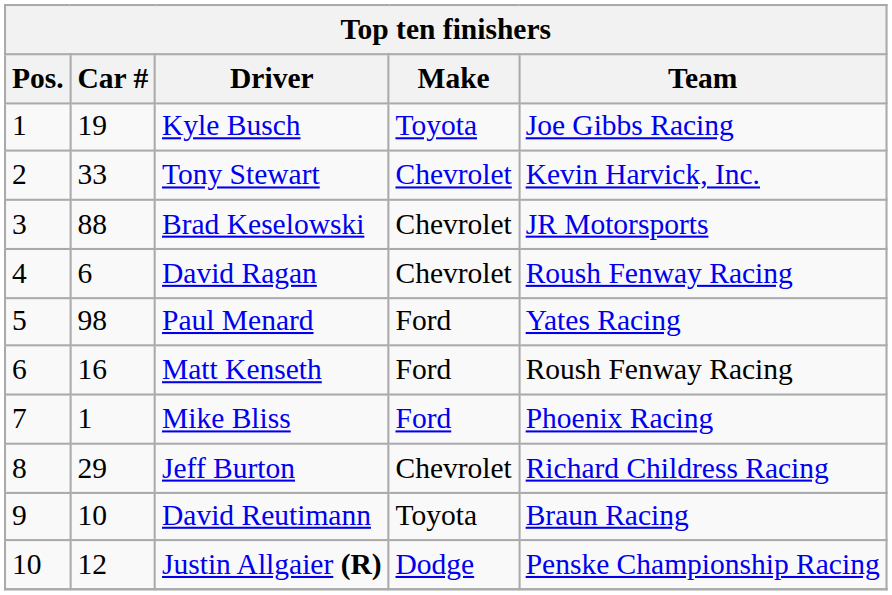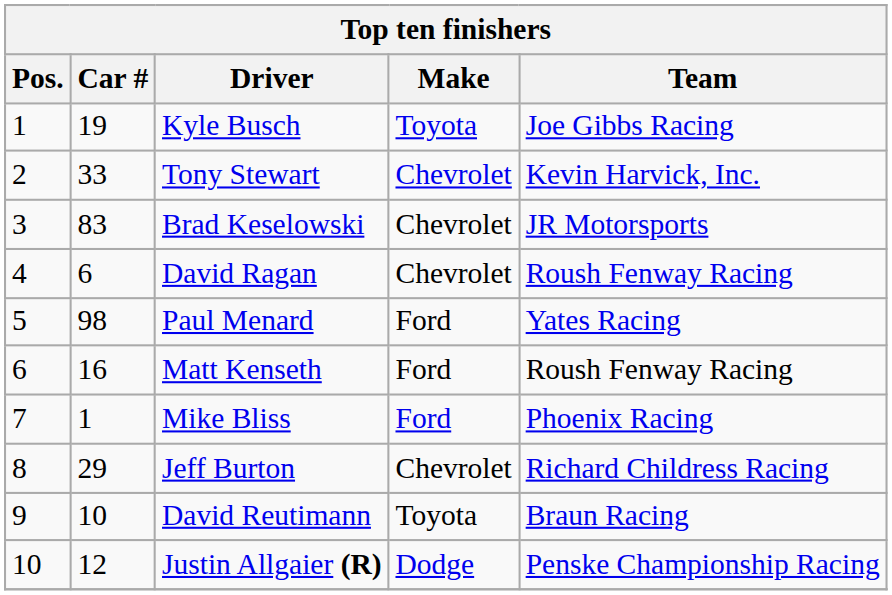Brad Keselowski | Car #: 88 -> 83
